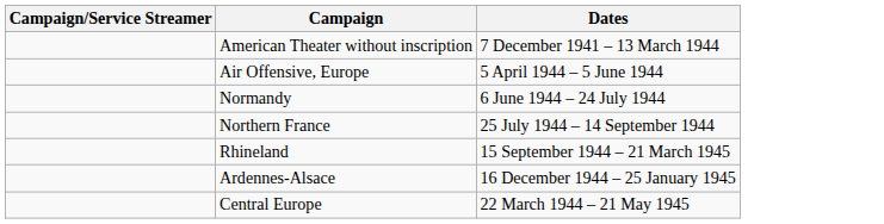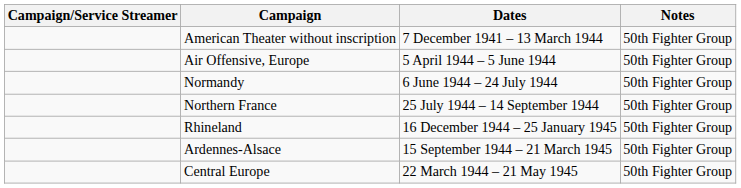+ column: Notes | 50th Fighter Group | 50th Fighter Group | 50th Fighter Group | 50th Fighter Group | 50th Fighter Group | 50th Fighter Group | 50th Fighter Group
Rhineland | Dates: 15 September 1944 – 21 March 1945 -> 16 December 1944 – 25 January 1945
Ardennes-Alsace | Dates: 16 December 1944 – 25 January 1945 -> 15 September 1944 – 21 March 1945
